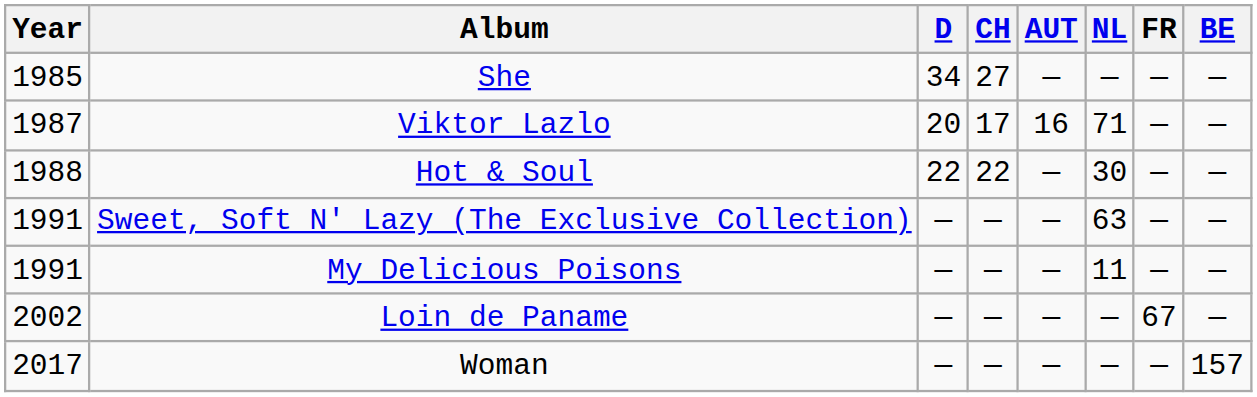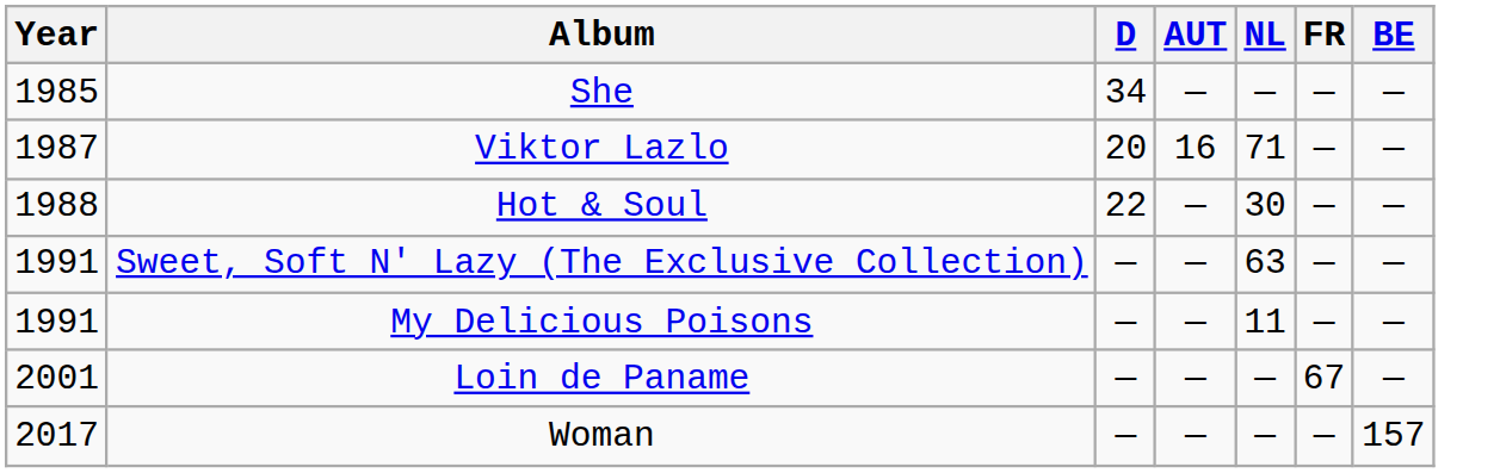- column: CH | 27 | 17 | 22 | — | — | — | —
Loin de Paname | Year: 2002 -> 2001
